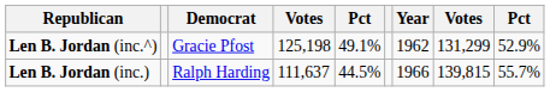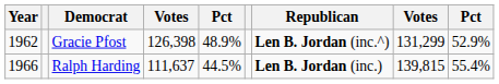columns swapped: Year <-> Republican
Gracie Pfost | column 4: 125,198 -> 126,398
Gracie Pfost | column 5: 49.1% -> 48.9%
Ralph Harding | column 9: 55.7% -> 55.4%
